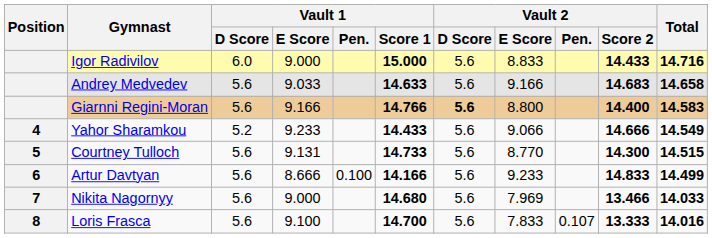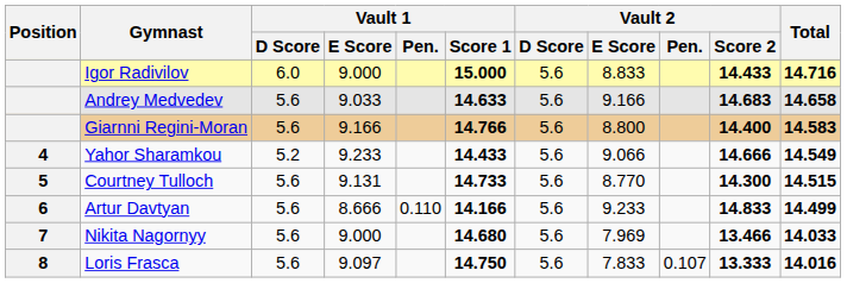Giarnni Regini-Moran | Vault 2 / D Score: bold -> normal
Artur Davtyan | Vault 1 / Pen.: 0.100 -> 0.110
Loris Frasca | Vault 1 / E Score: 9.100 -> 9.097
Loris Frasca | Vault 1 / Score 1: 14.700 -> 14.750
